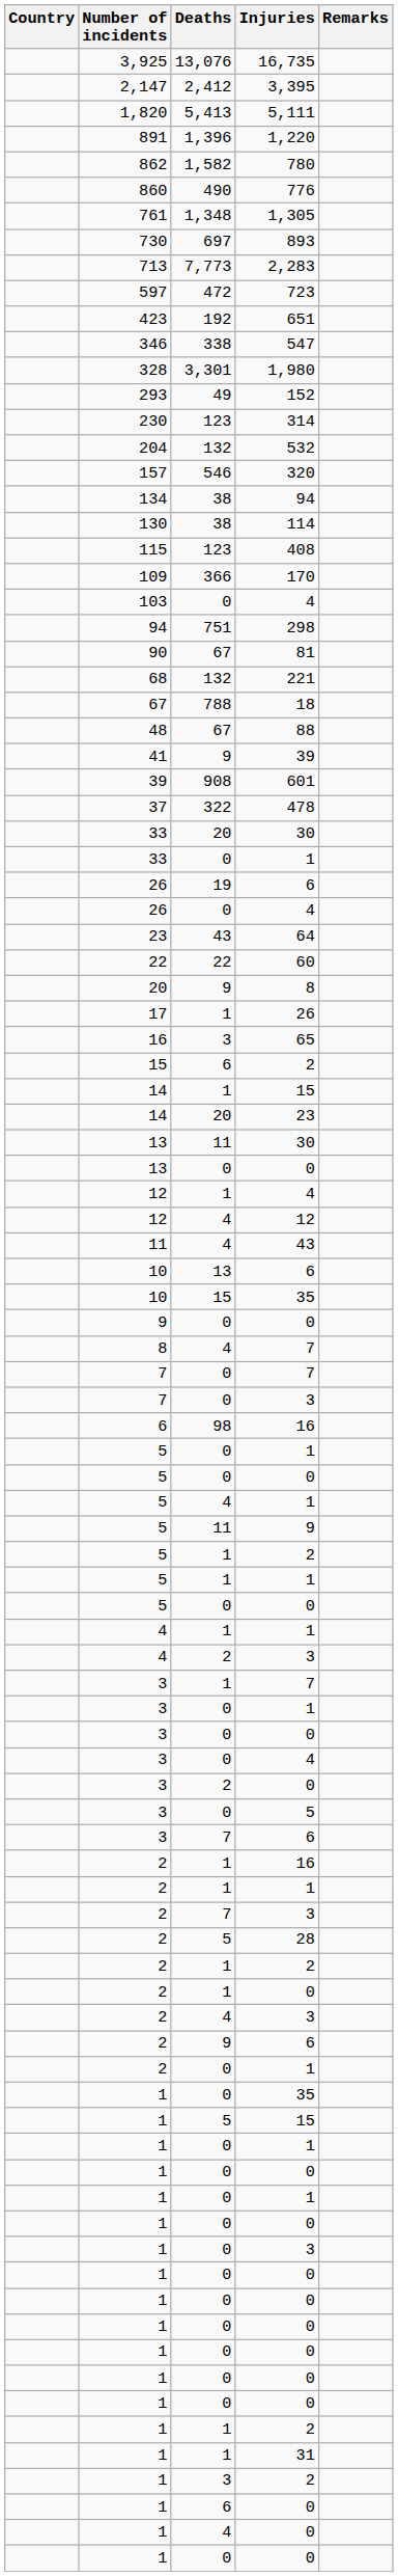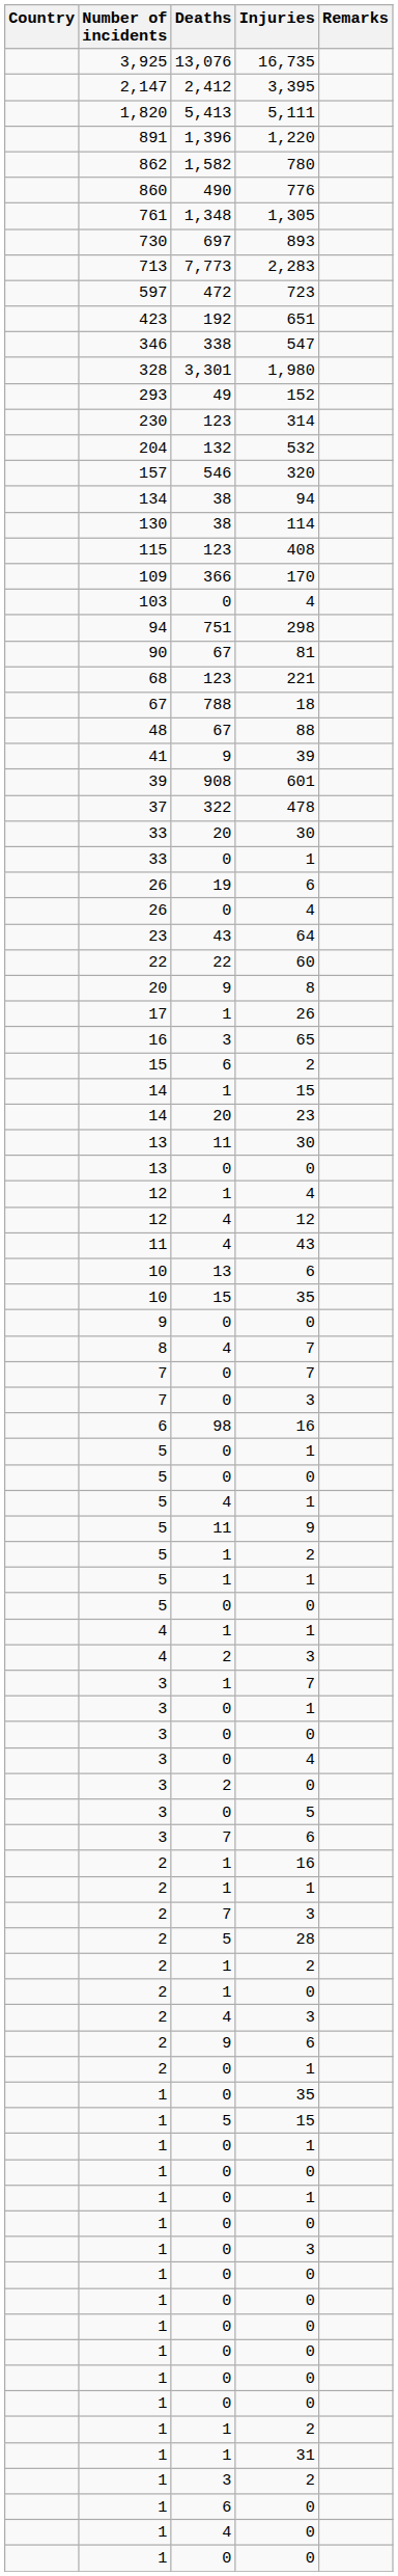68 | Deaths: 132 -> 123
